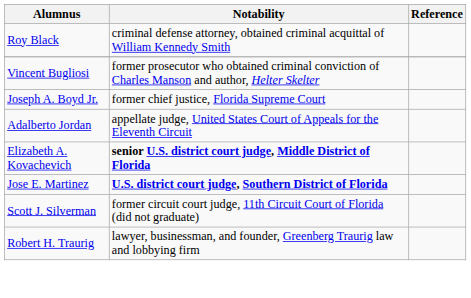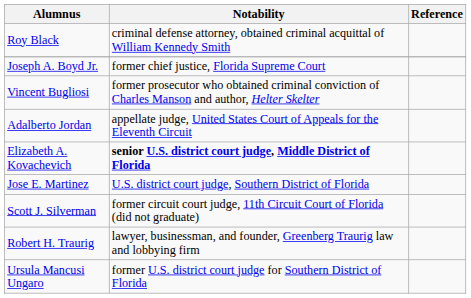rows swapped: Joseph A. Boyd Jr. <-> Vincent Bugliosi
Jose E. Martinez | Notability: bold -> normal
+ row: Ursula Mancusi Ungaro | former U.S. district court judge for Southern District of Florida
